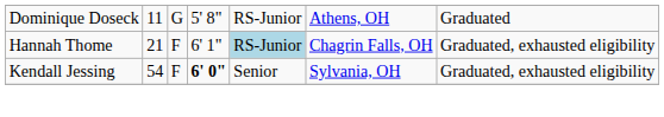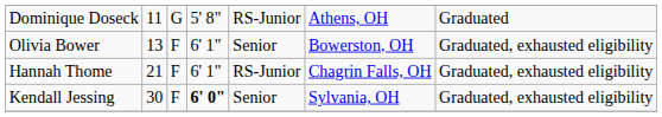+ row: Olivia Bower | 13 | F | 6' 1" | Senior | Bowerston, OH | Graduated, exhausted eligibility
Hannah Thome | column 5: lightblue background -> no background
Kendall Jessing | column 2: 54 -> 30
